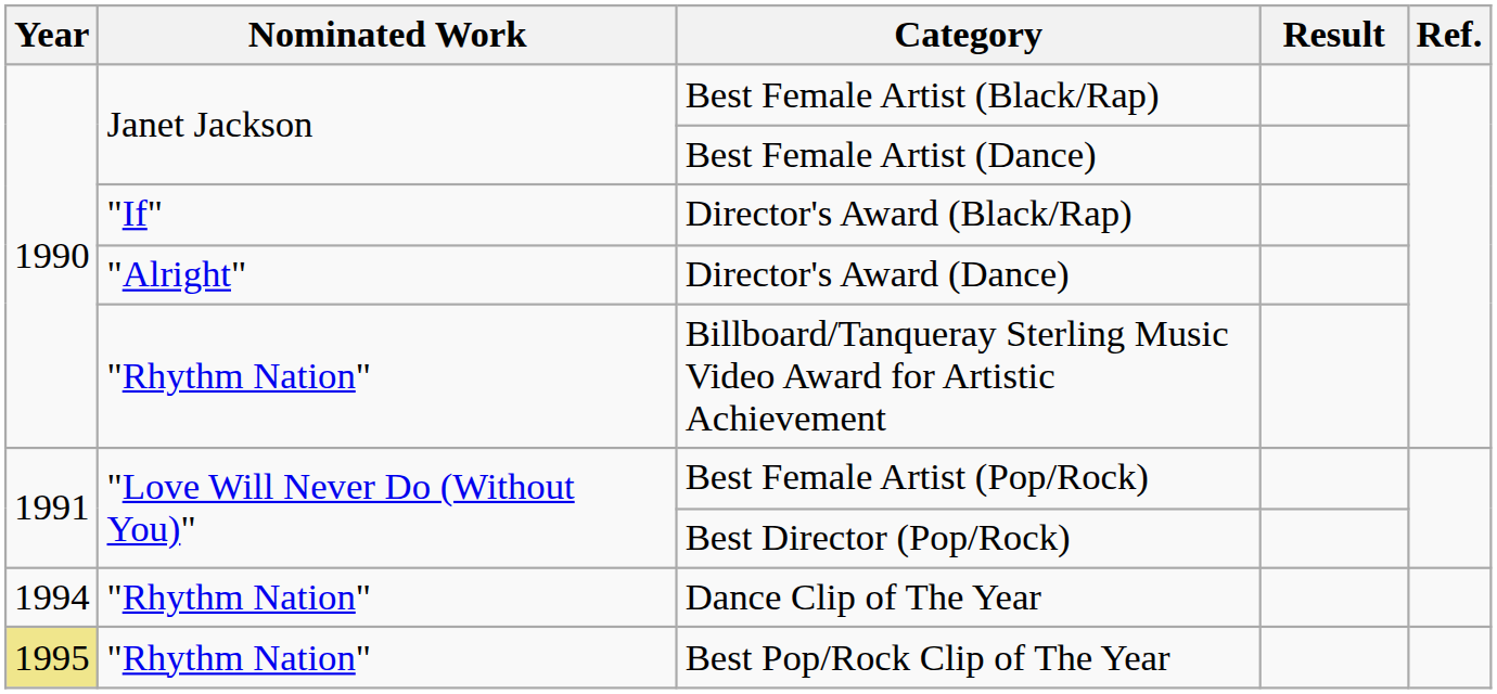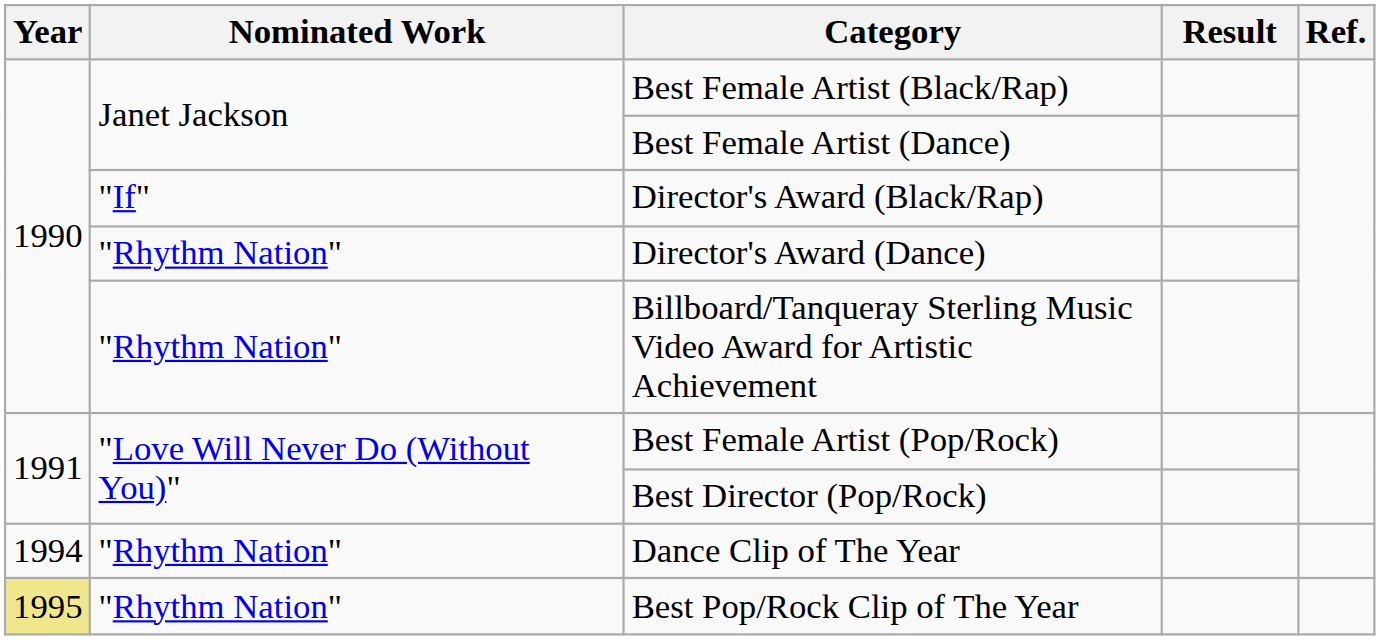Director's Award (Dance) | Nominated Work: "Alright" -> "Rhythm Nation"
